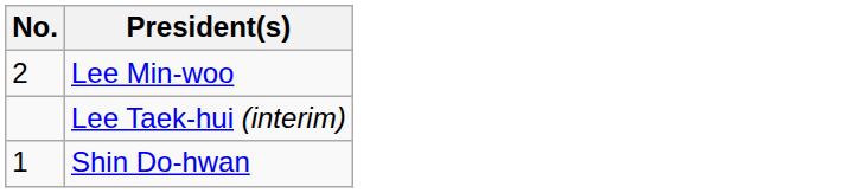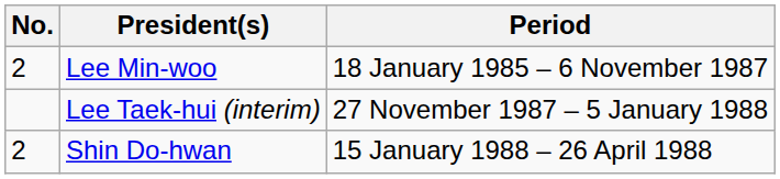+ column: Period | 18 January 1985 – 6 November 1987 | 27 November 1987 – 5 January 1988 | 15 January 1988 – 26 April 1988
Shin Do-hwan | No.: 1 -> 2
